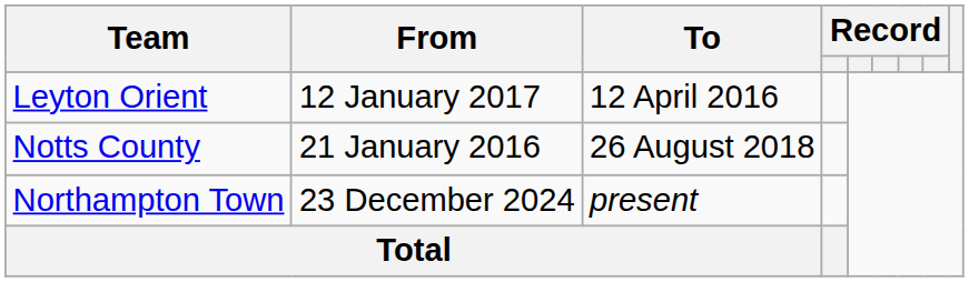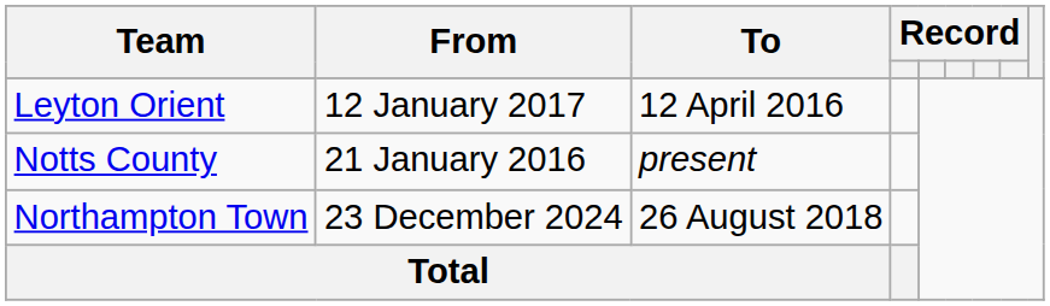Notts County | To: 26 August 2018 -> present
Northampton Town | To: present -> 26 August 2018
